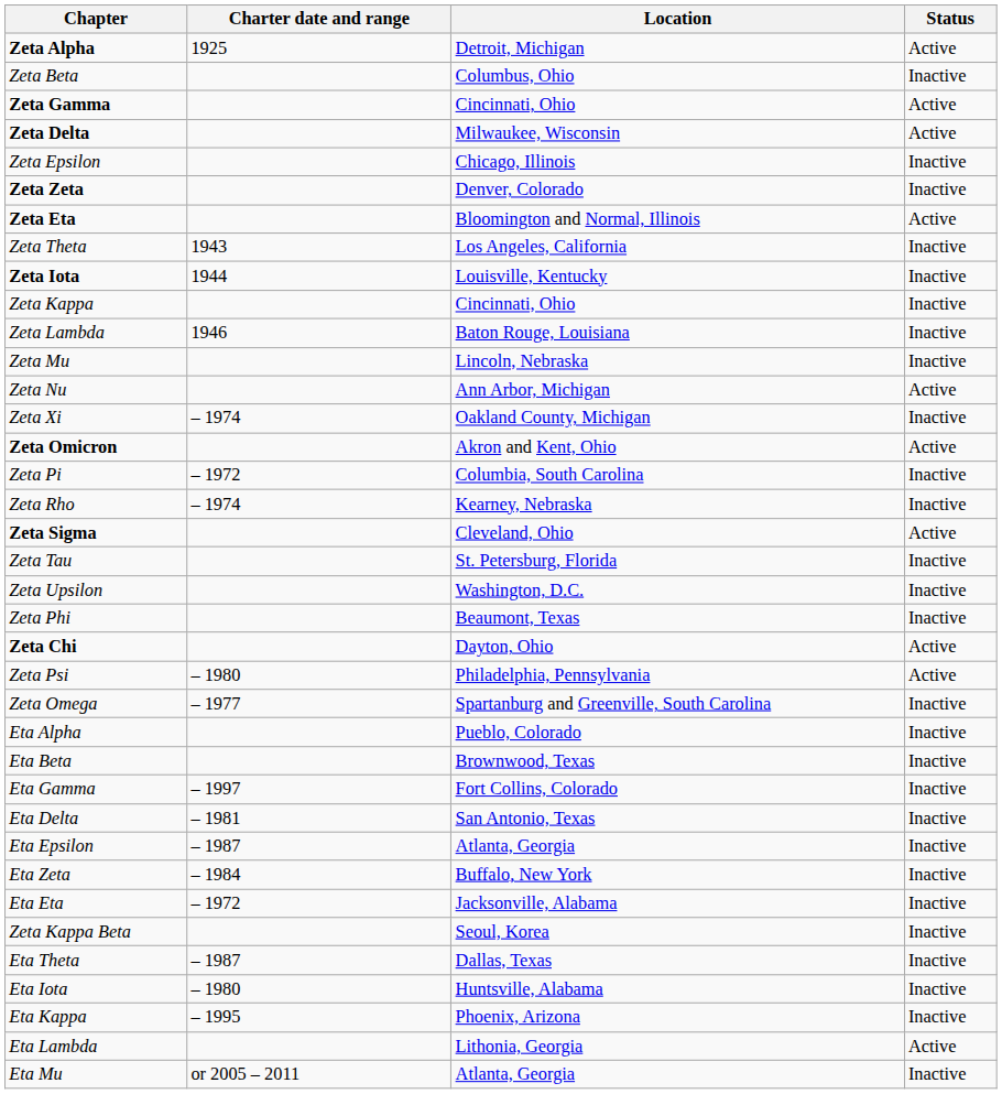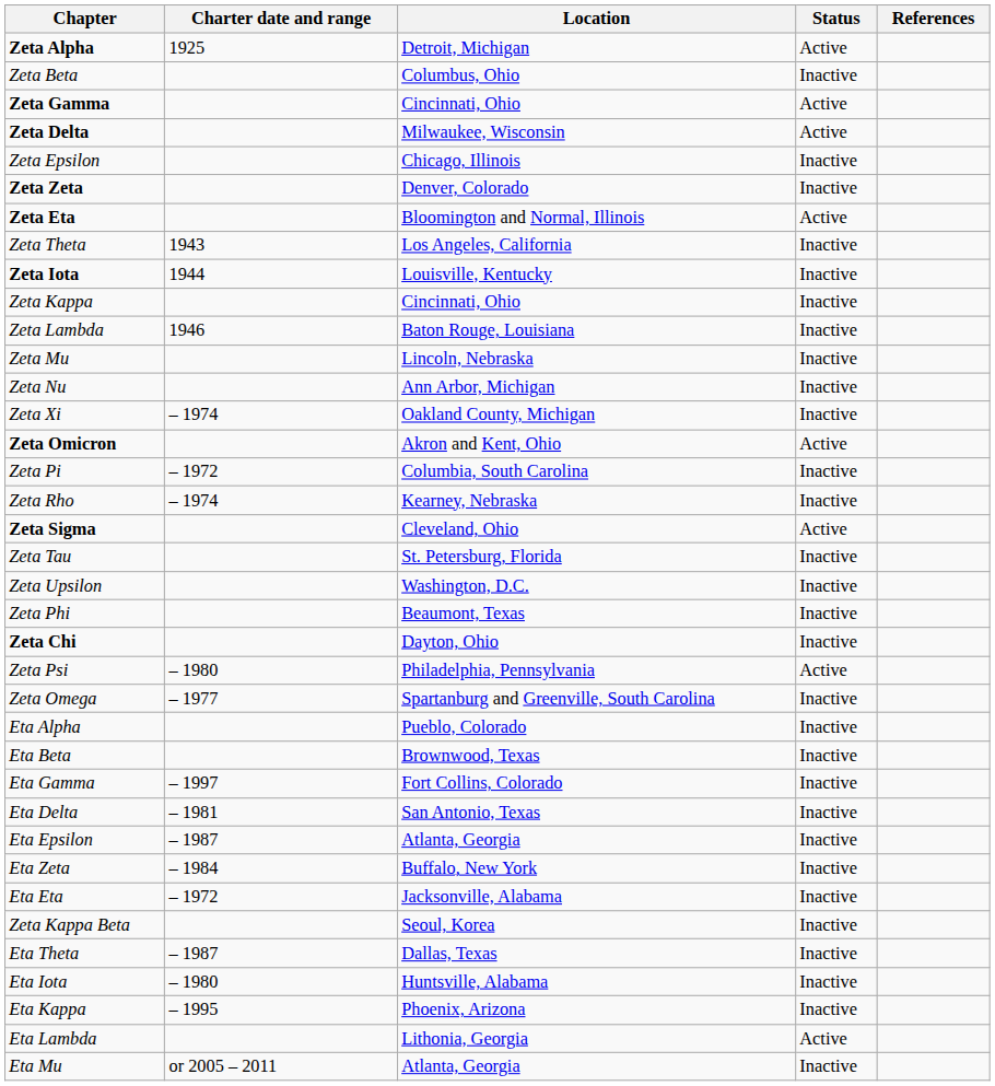+ column: References
Zeta Nu | Status: Active -> Inactive
Zeta Chi | Status: Active -> Inactive
